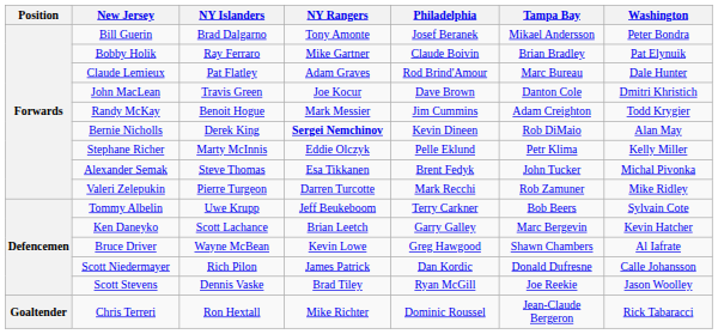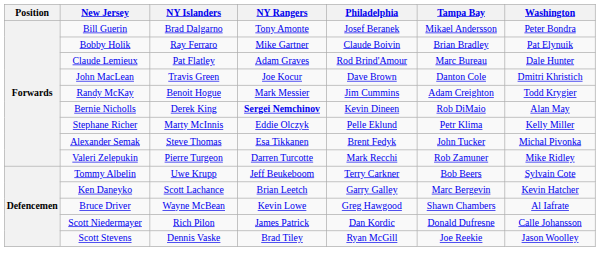- row: Goaltender | Chris Terreri | Ron Hextall | Mike Richter | Dominic Roussel | Jean-Claude Bergeron | Rick Tabaracci
